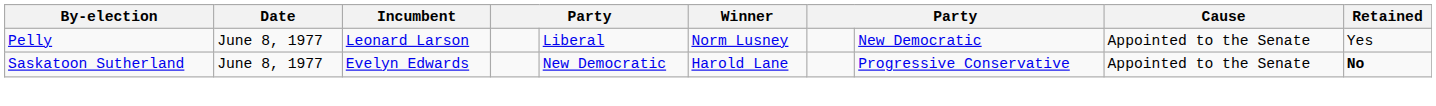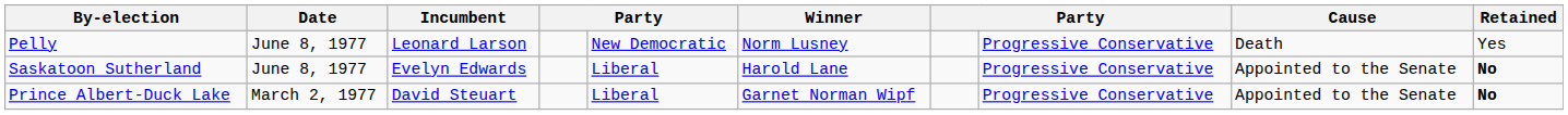Pelly | column 5: Liberal -> New Democratic
Pelly | column 8: New Democratic -> Progressive Conservative
Pelly | Cause: Appointed to the Senate -> Death
Saskatoon Sutherland | column 5: New Democratic -> Liberal
+ row: Prince Albert-Duck Lake | March 2, 1977 | David Steuart | Liberal | Garnet Norman Wipf | Progressive Conservative | Appointed to the Senate | No
